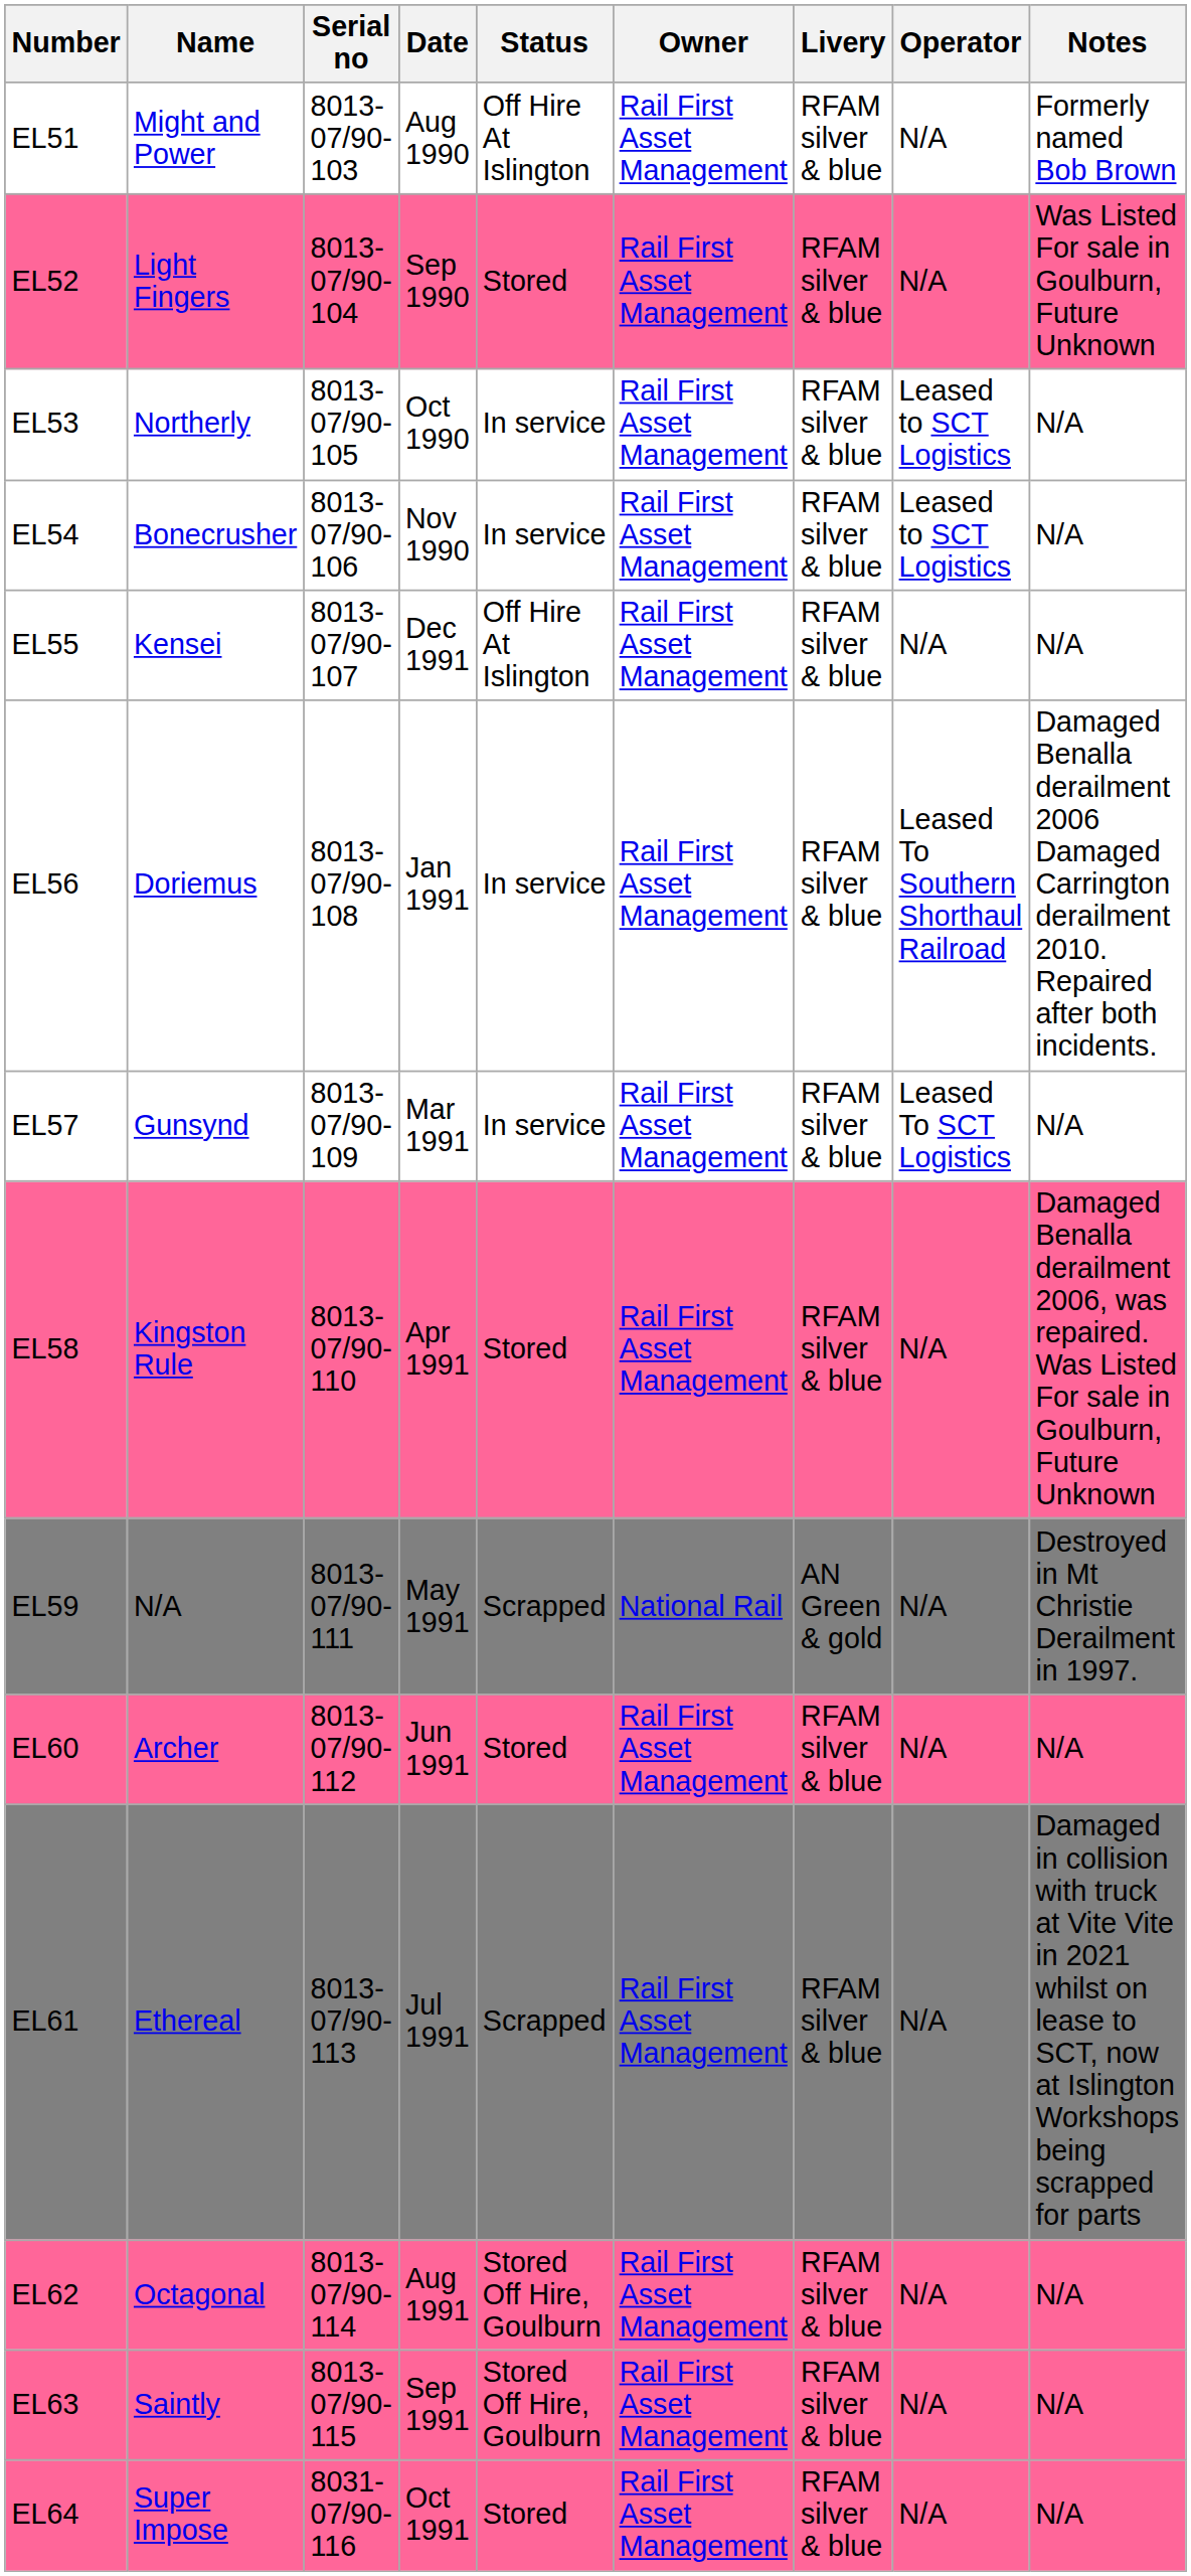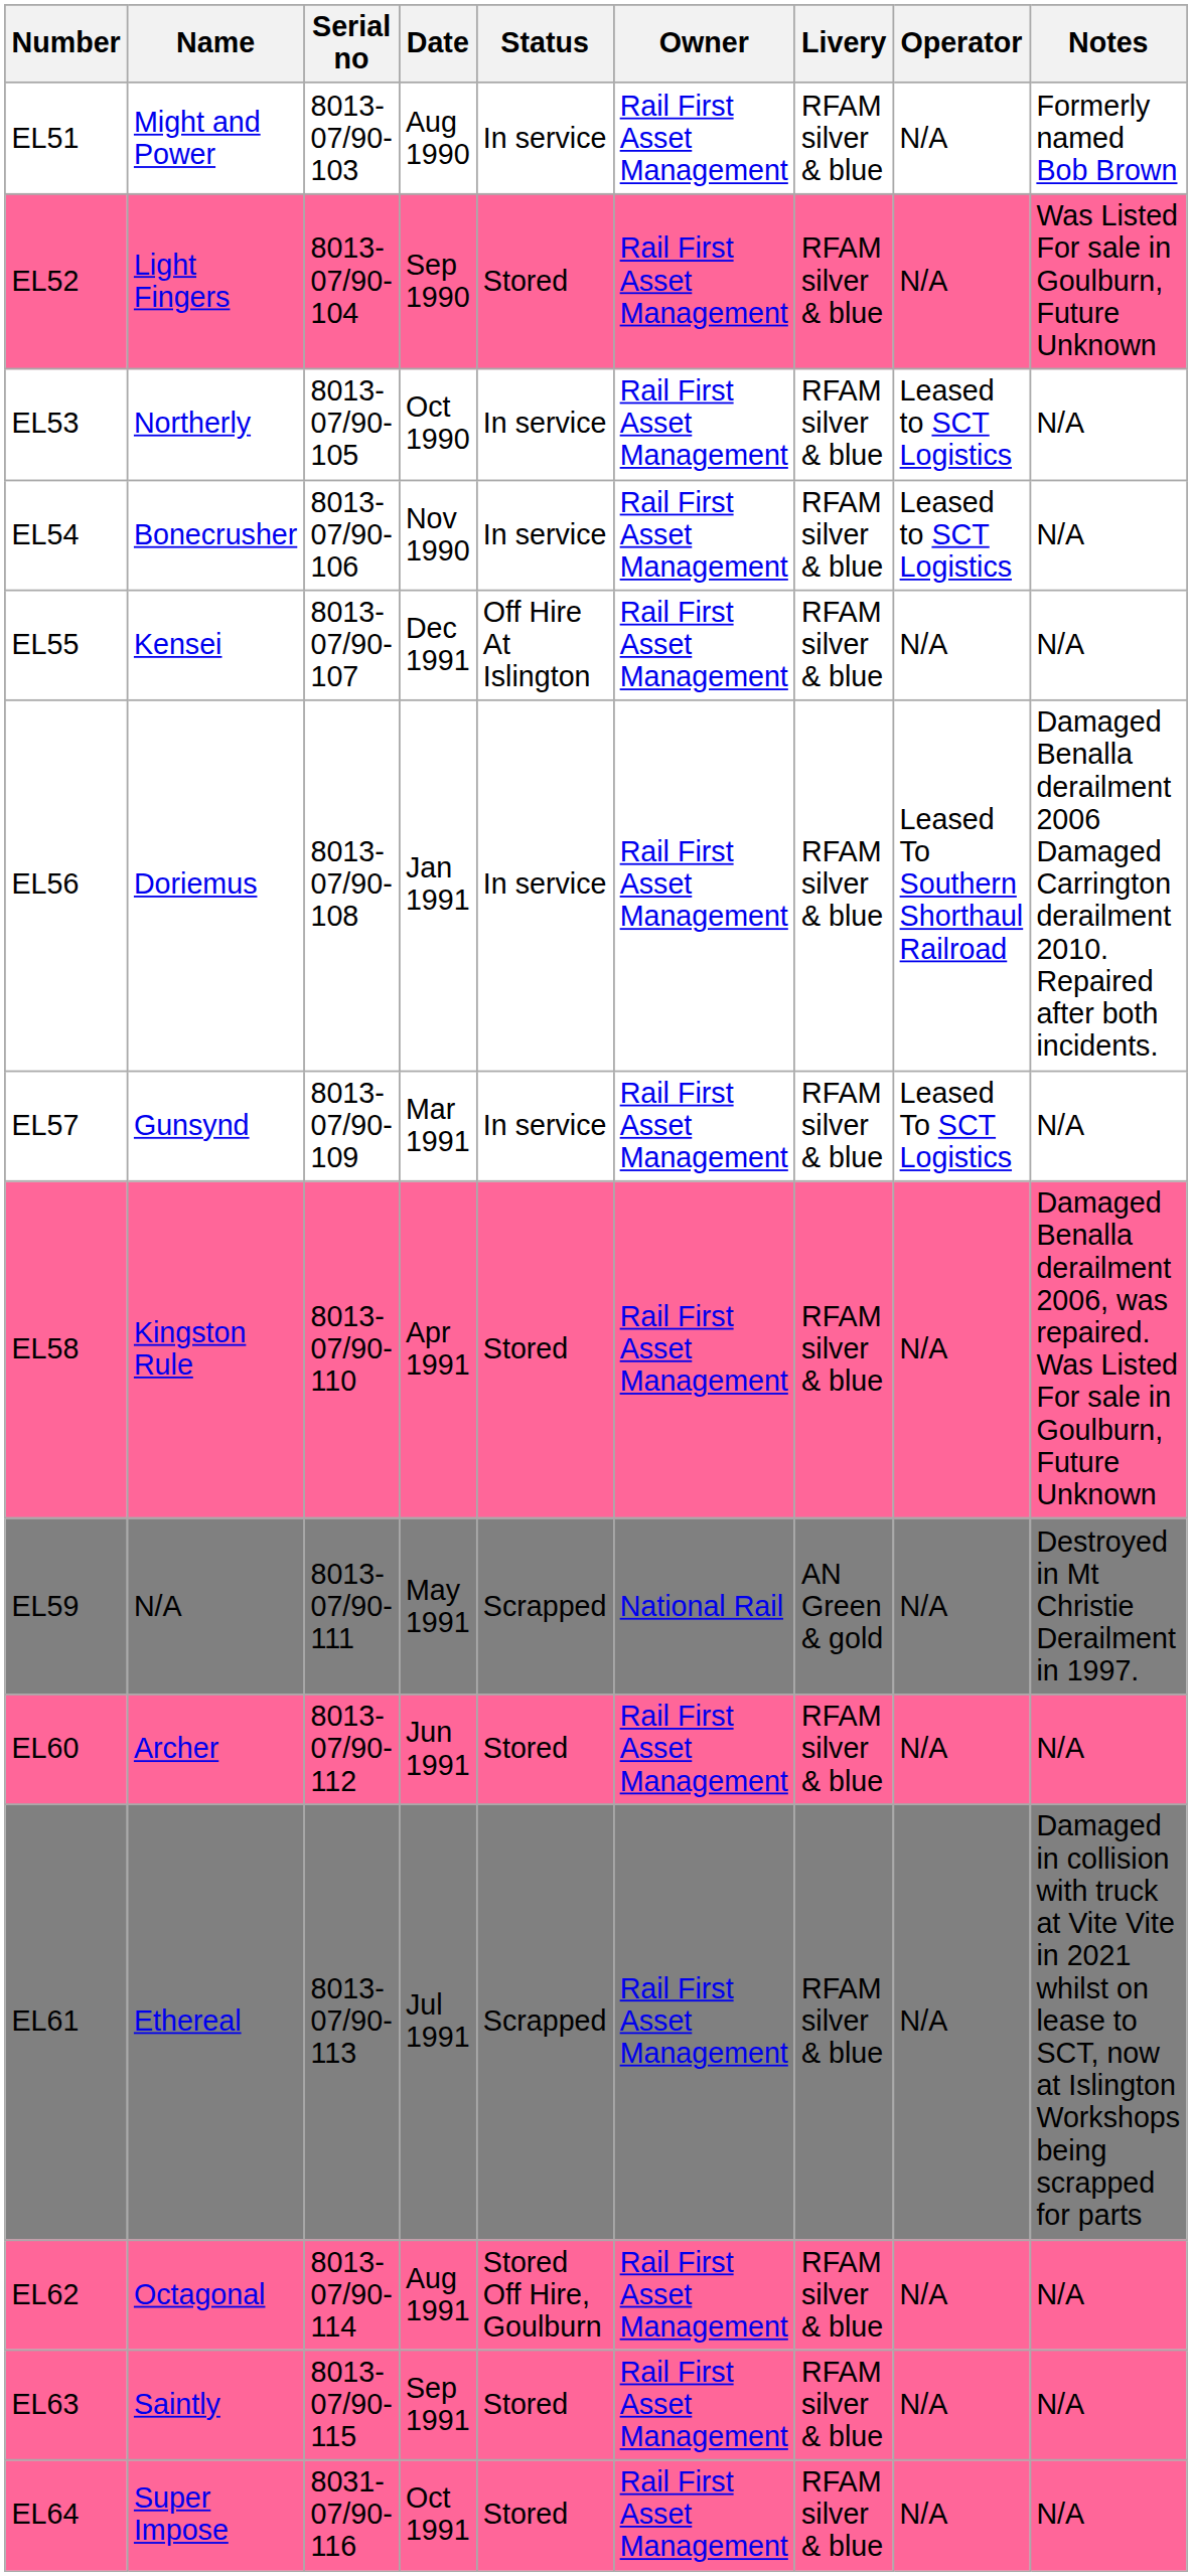EL51 | Status: Off Hire At Islington -> In service
EL63 | Status: Stored Off Hire, Goulburn -> Stored
